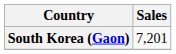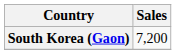South Korea (Gaon) | Sales: 7,201 -> 7,200
